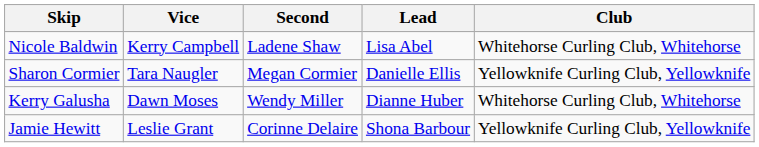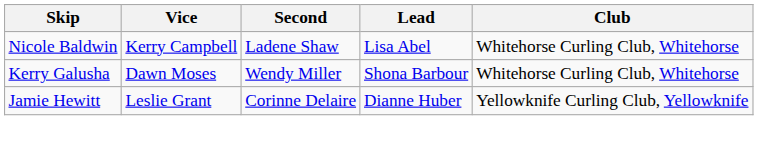- row: Sharon Cormier | Tara Naugler | Megan Cormier | Danielle Ellis | Yellowknife Curling Club, Yellowknife
Kerry Galusha | Lead: Dianne Huber -> Shona Barbour
Jamie Hewitt | Lead: Shona Barbour -> Dianne Huber
